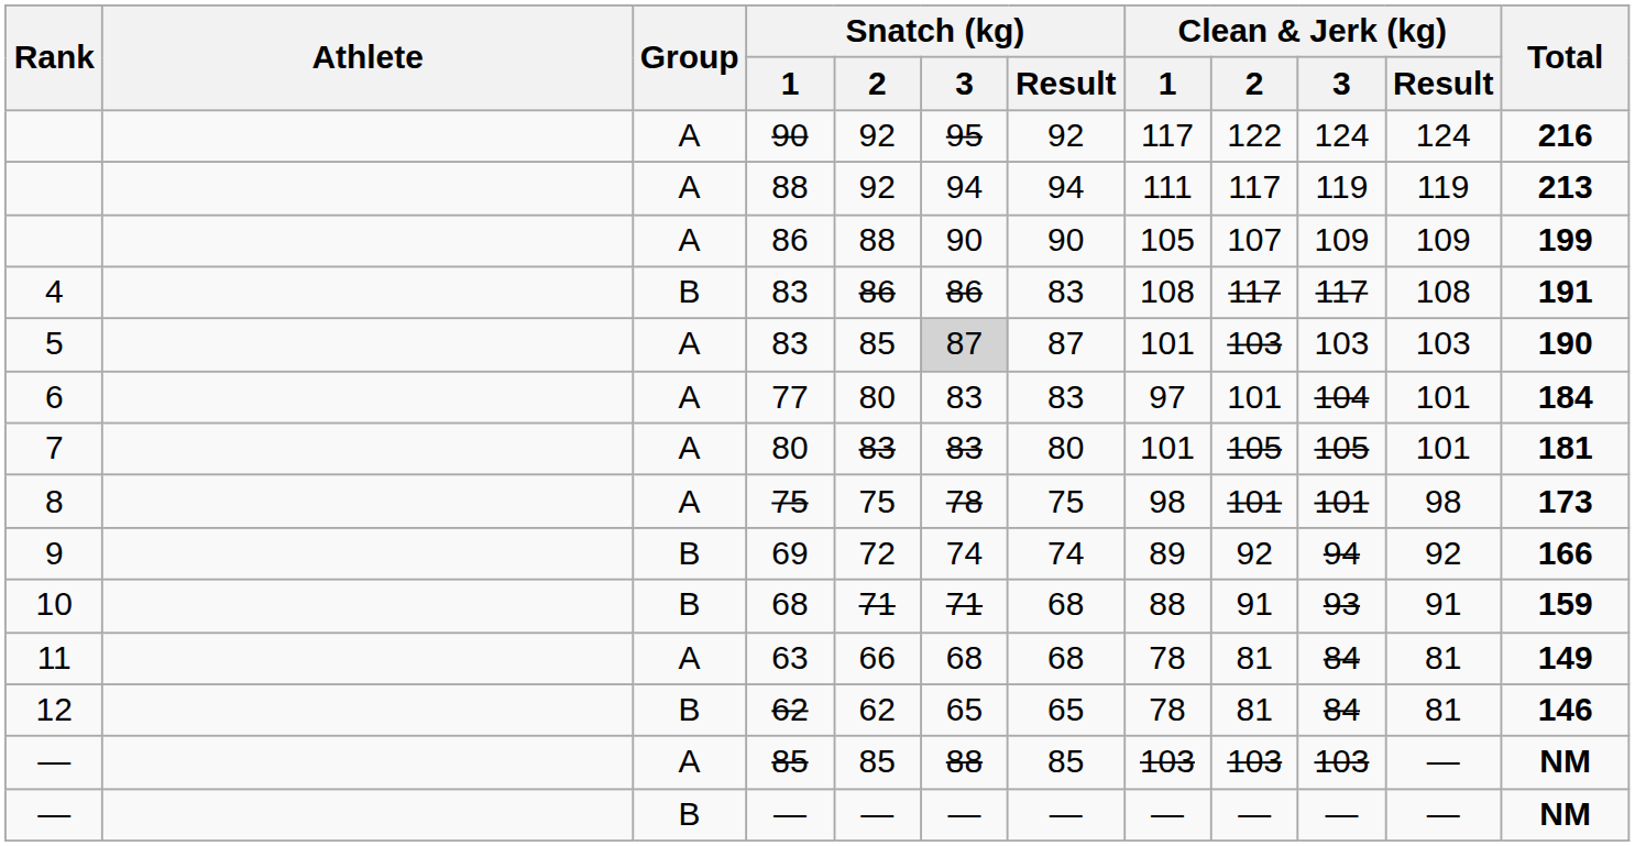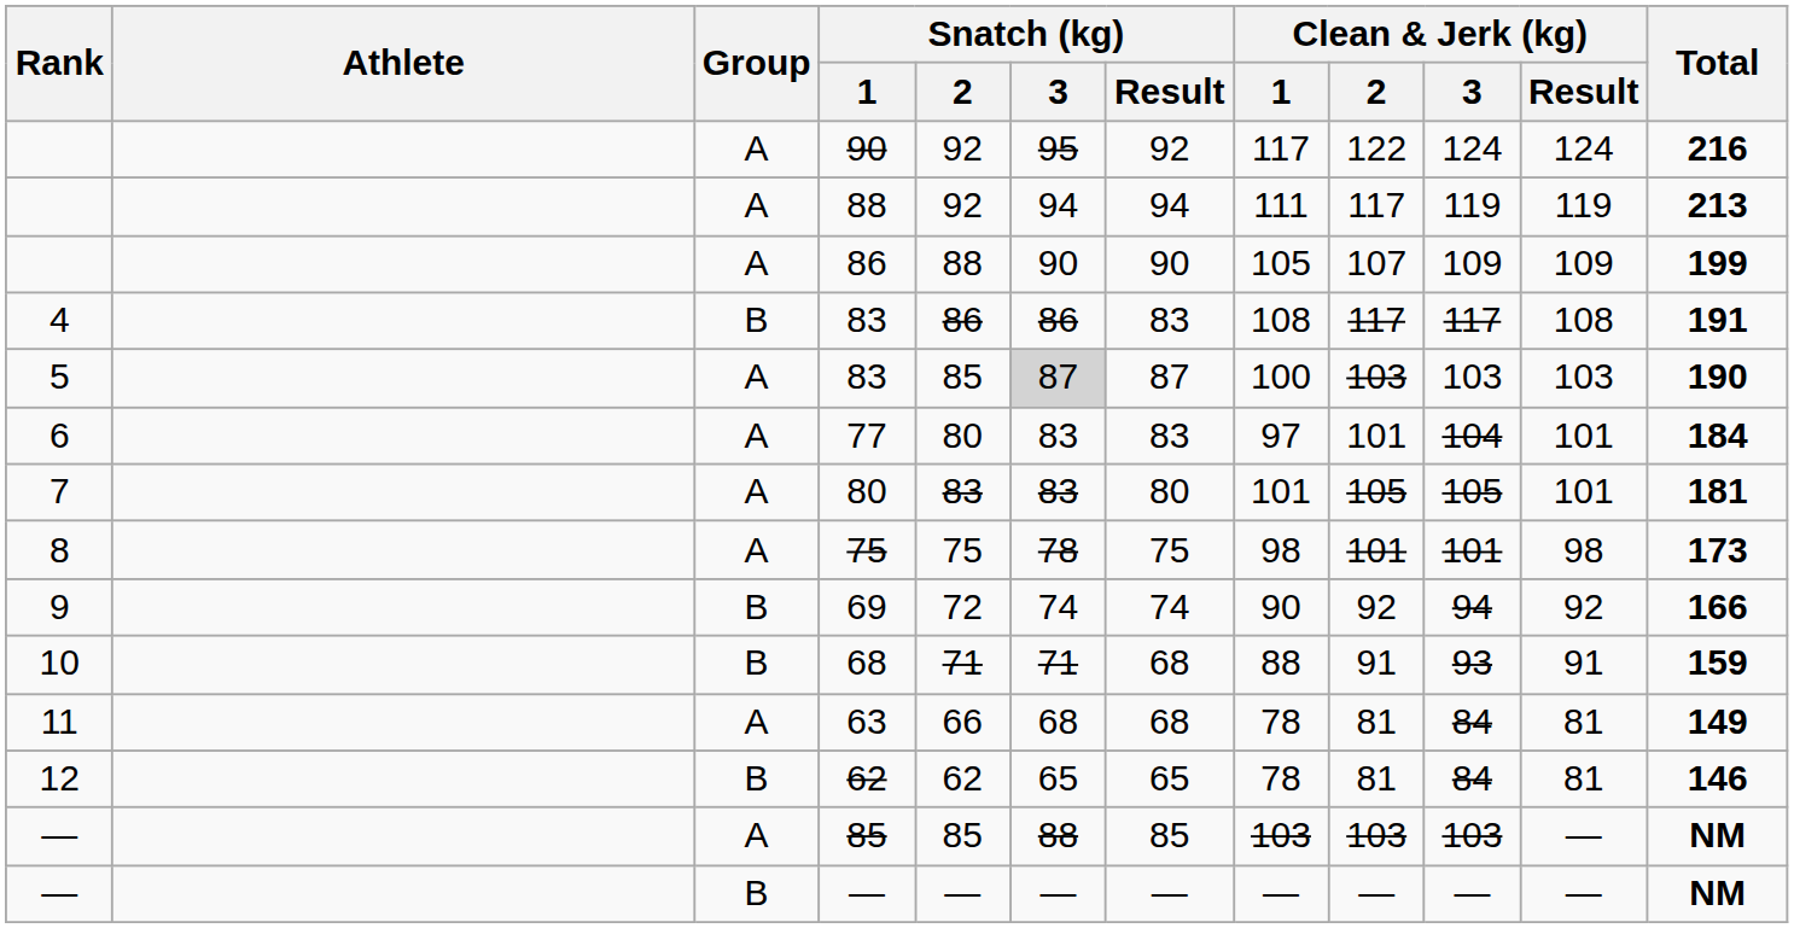5 / 83 | Clean & Jerk (kg) / 1: 101 -> 100
69 | Clean & Jerk (kg) / 1: 89 -> 90
